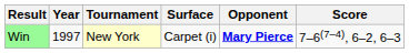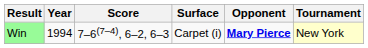columns swapped: Tournament <-> Score
Win | Year: 1997 -> 1994
